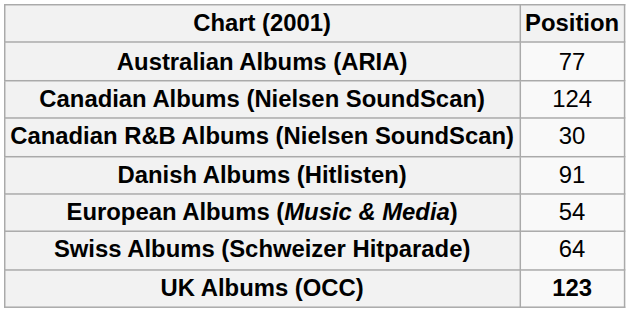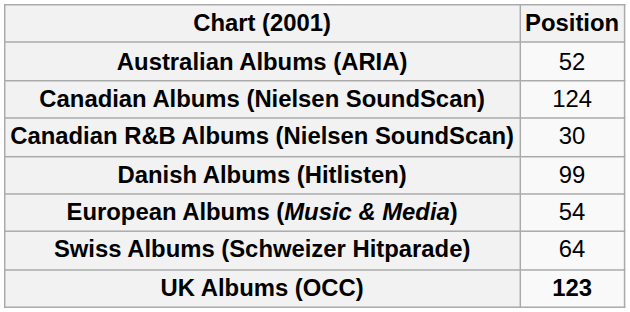Australian Albums (ARIA) | Position: 77 -> 52
Danish Albums (Hitlisten) | Position: 91 -> 99
